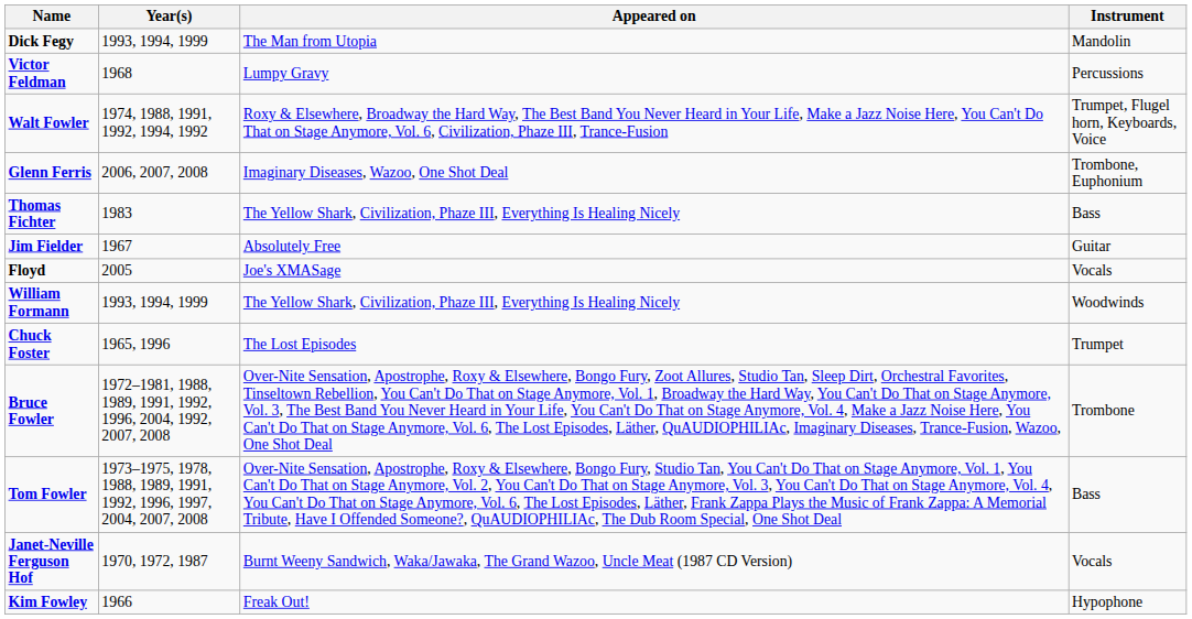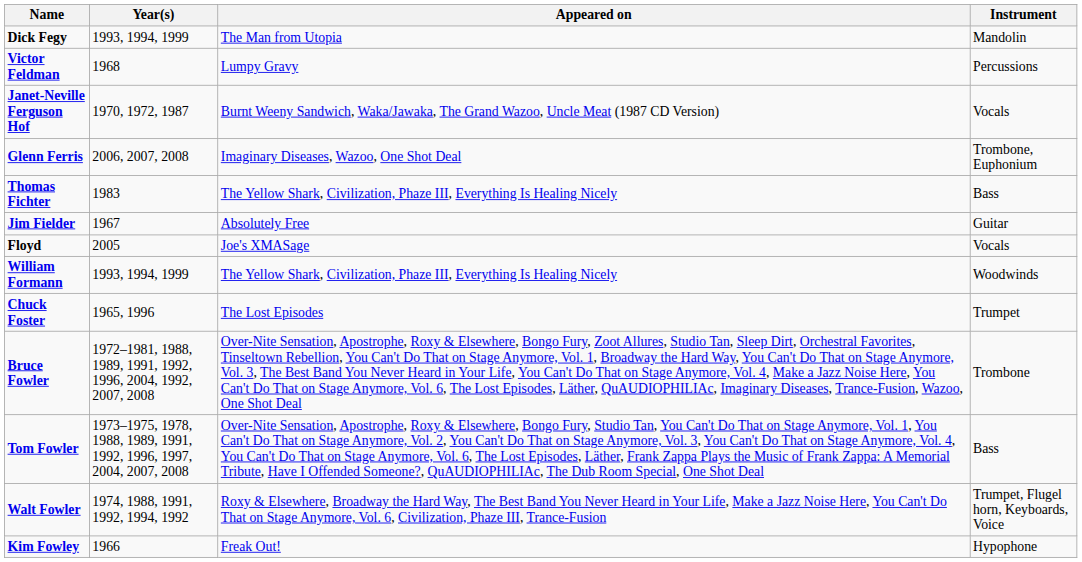rows swapped: Janet-Neville Ferguson Hof <-> Walt Fowler
